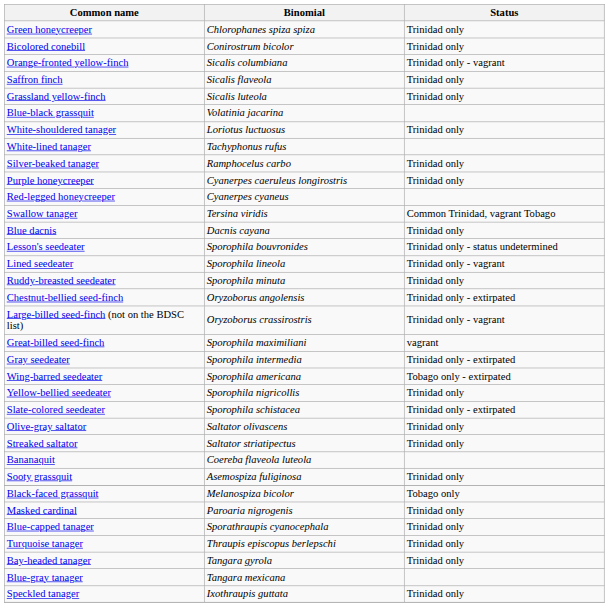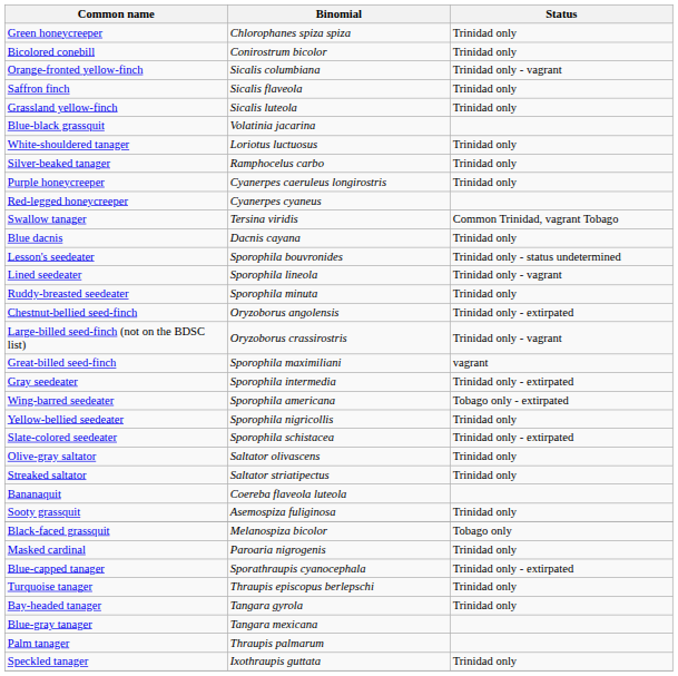- row: White-lined tanager | Tachyphonus rufus
Blue-capped tanager | Status: Trinidad only -> Trinidad only - extirpated
+ row: Palm tanager | Thraupis palmarum
